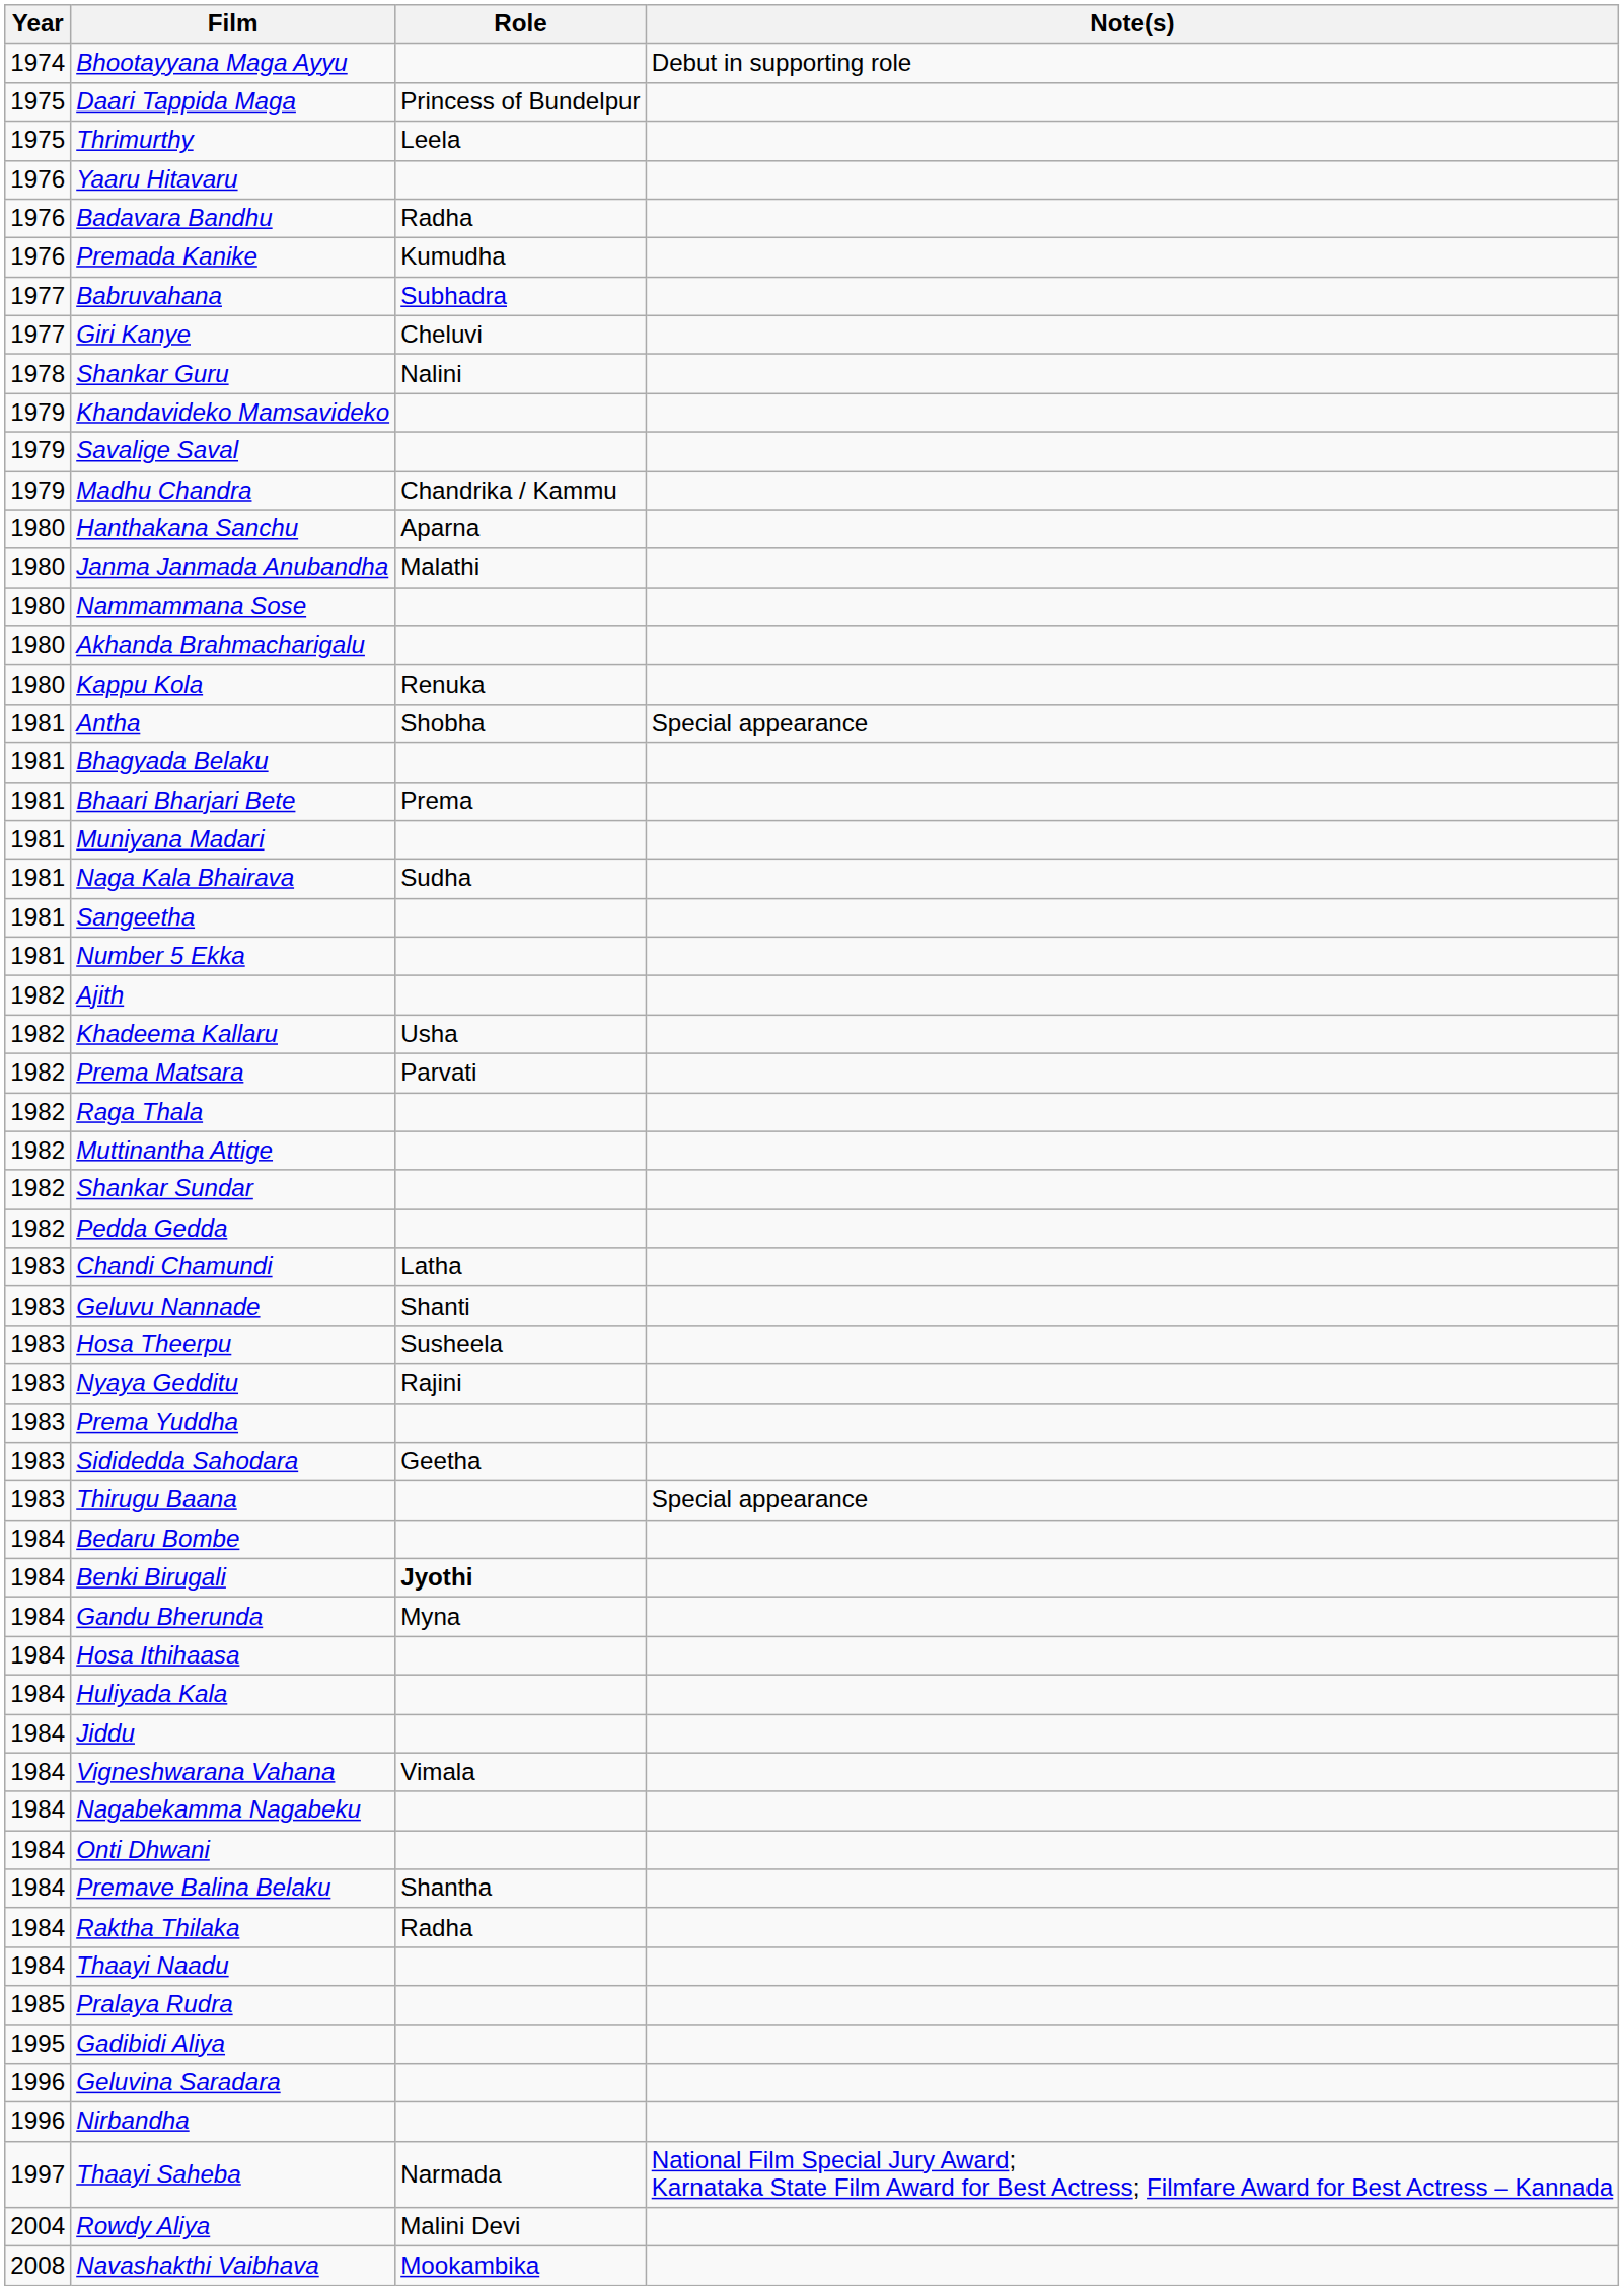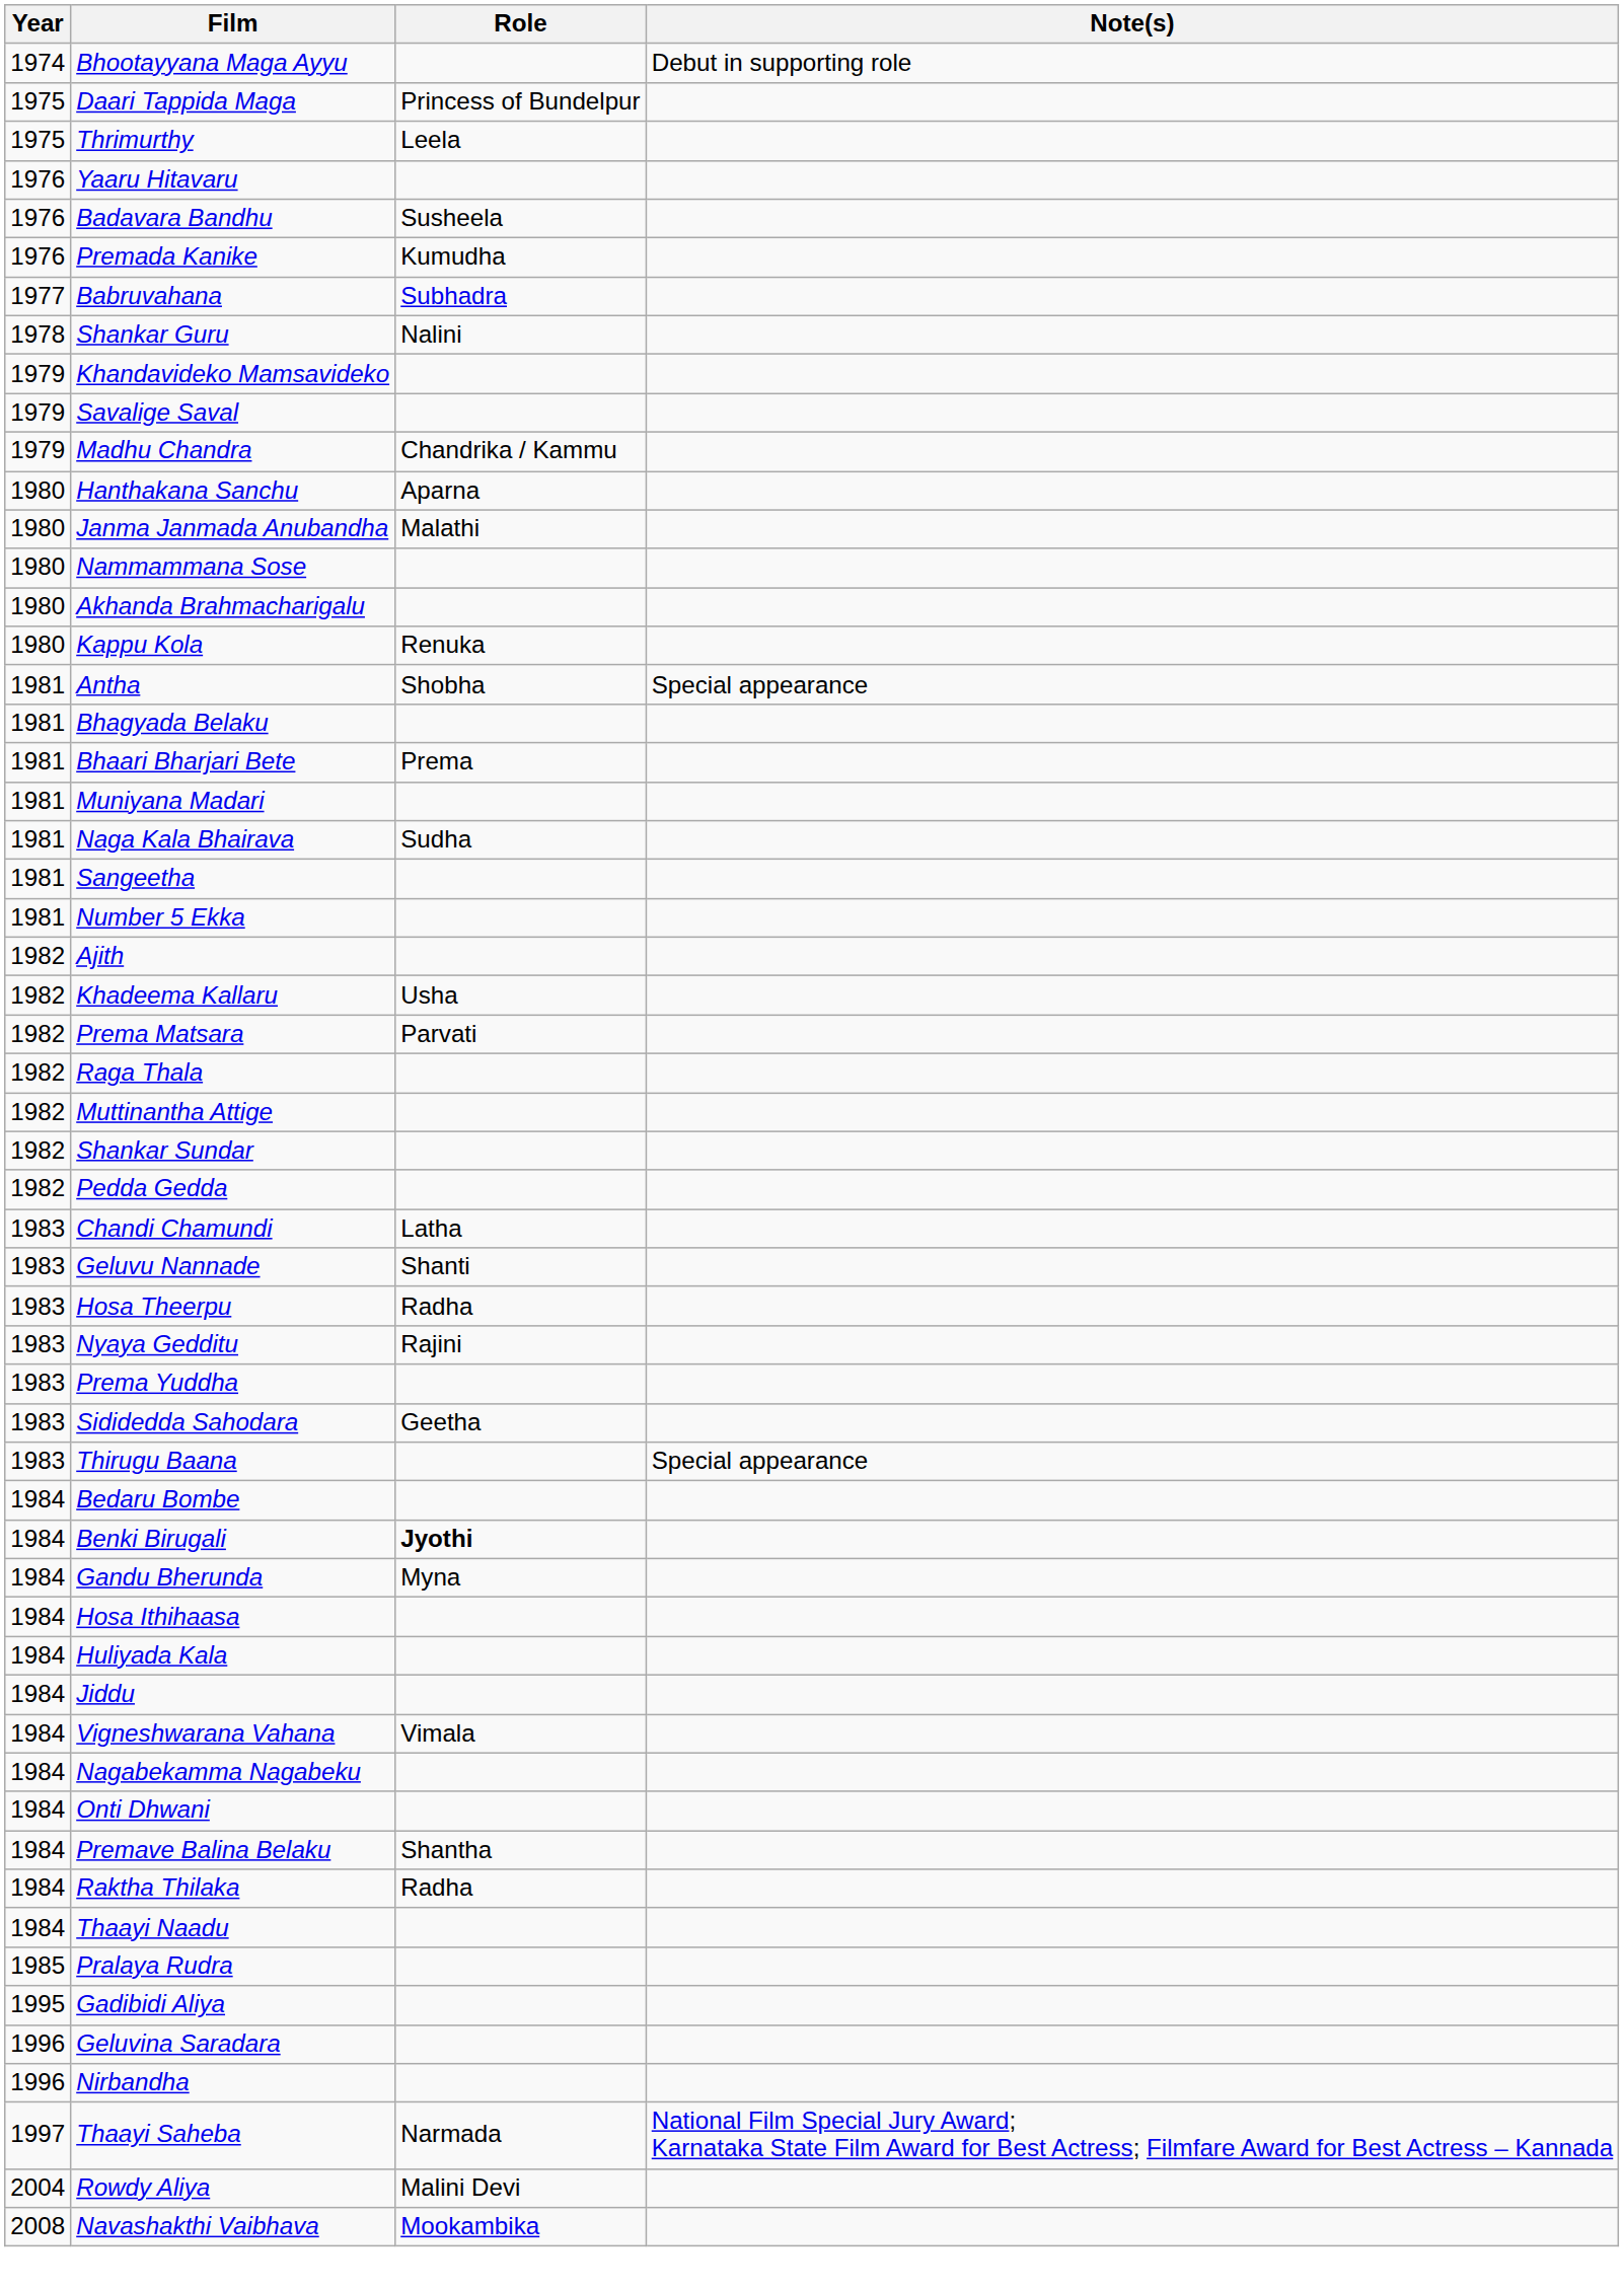Badavara Bandhu | Role: Radha -> Susheela
- row: 1977 | Giri Kanye | Cheluvi
Hosa Theerpu | Role: Susheela -> Radha
